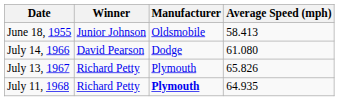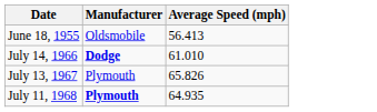- column: Winner | Junior Johnson | David Pearson | Richard Petty | Richard Petty
June 18, 1955 | Average Speed (mph): 58.413 -> 56.413
July 14, 1966 | Manufacturer: normal -> bold
July 14, 1966 | Average Speed (mph): 61.080 -> 61.010
